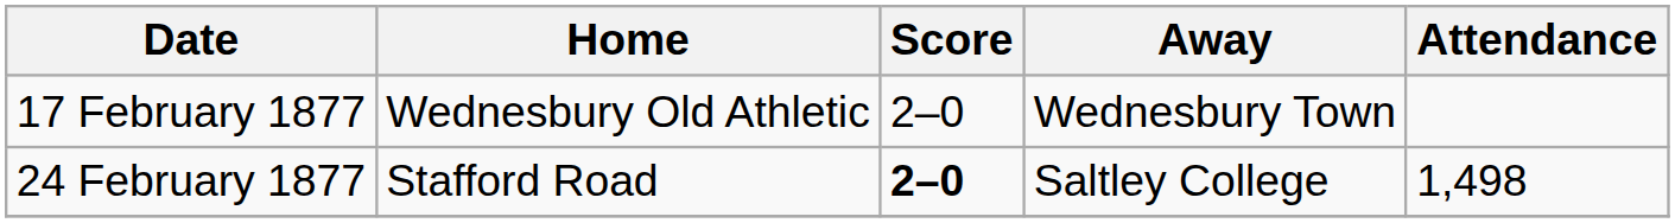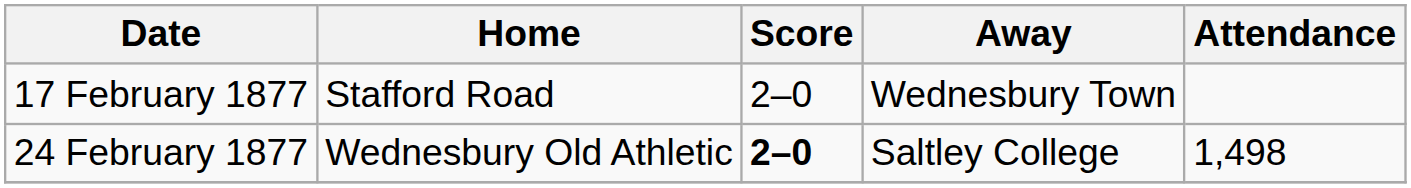17 February 1877 | Home: Wednesbury Old Athletic -> Stafford Road
24 February 1877 | Home: Stafford Road -> Wednesbury Old Athletic
